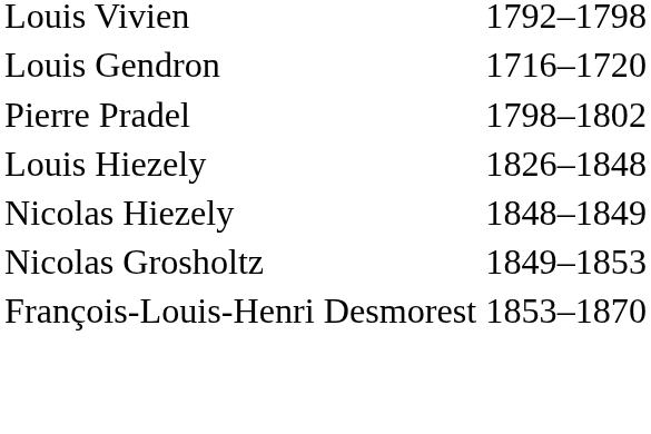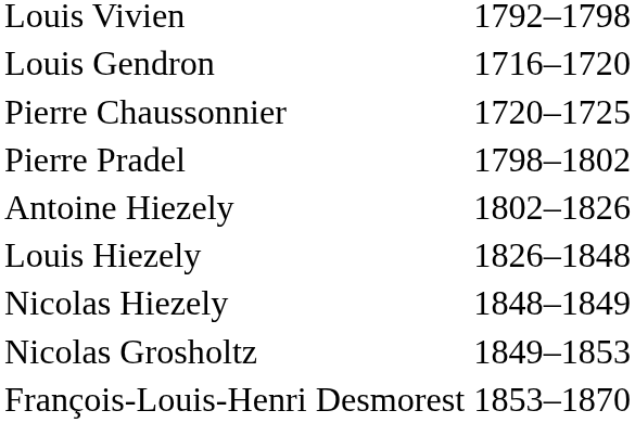+ row: Pierre Chaussonnier | 1720–1725
+ row: Antoine Hiezely | 1802–1826
